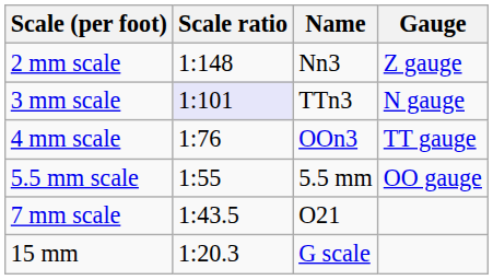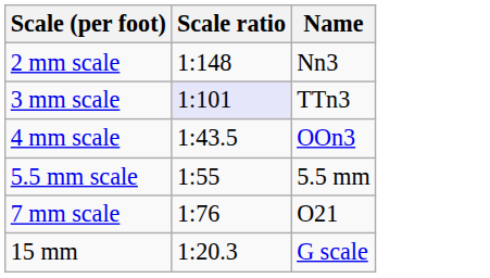- column: Gauge | Z gauge | N gauge | TT gauge | OO gauge
4 mm scale | Scale ratio: 1:76 -> 1:43.5
7 mm scale | Scale ratio: 1:43.5 -> 1:76
